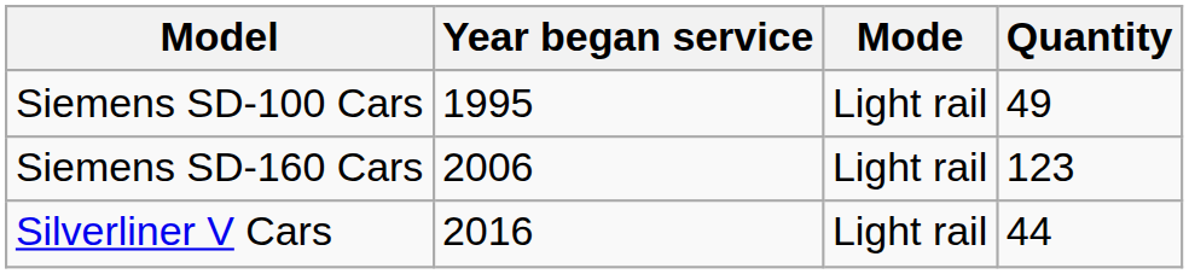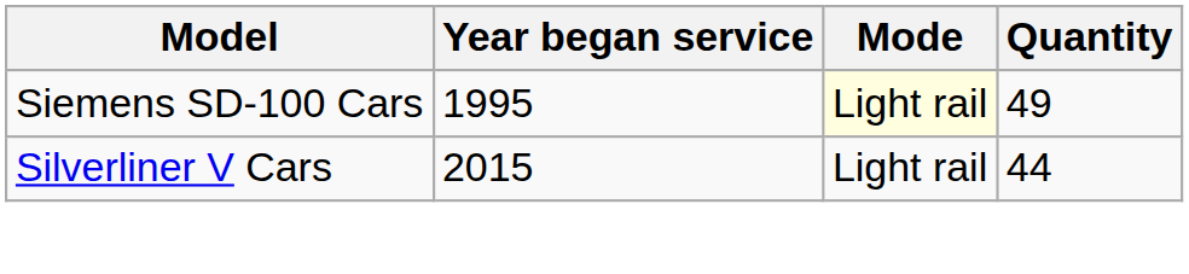Siemens SD-100 Cars | Mode: no background -> lightyellow background
- row: Siemens SD-160 Cars | 2006 | Light rail | 123
Silverliner V Cars | Year began service: 2016 -> 2015
